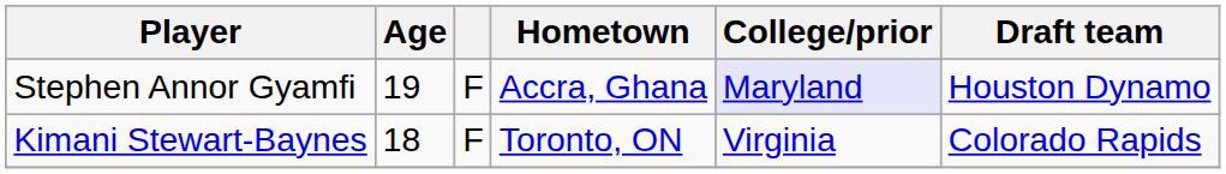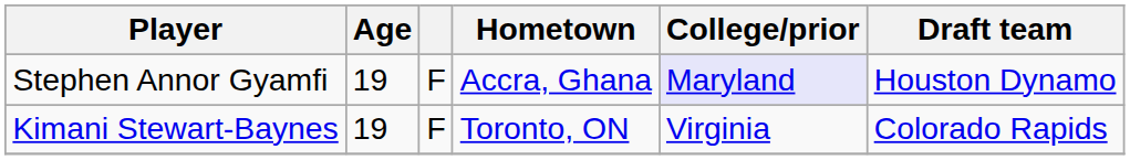Kimani Stewart-Baynes | Age: 18 -> 19
